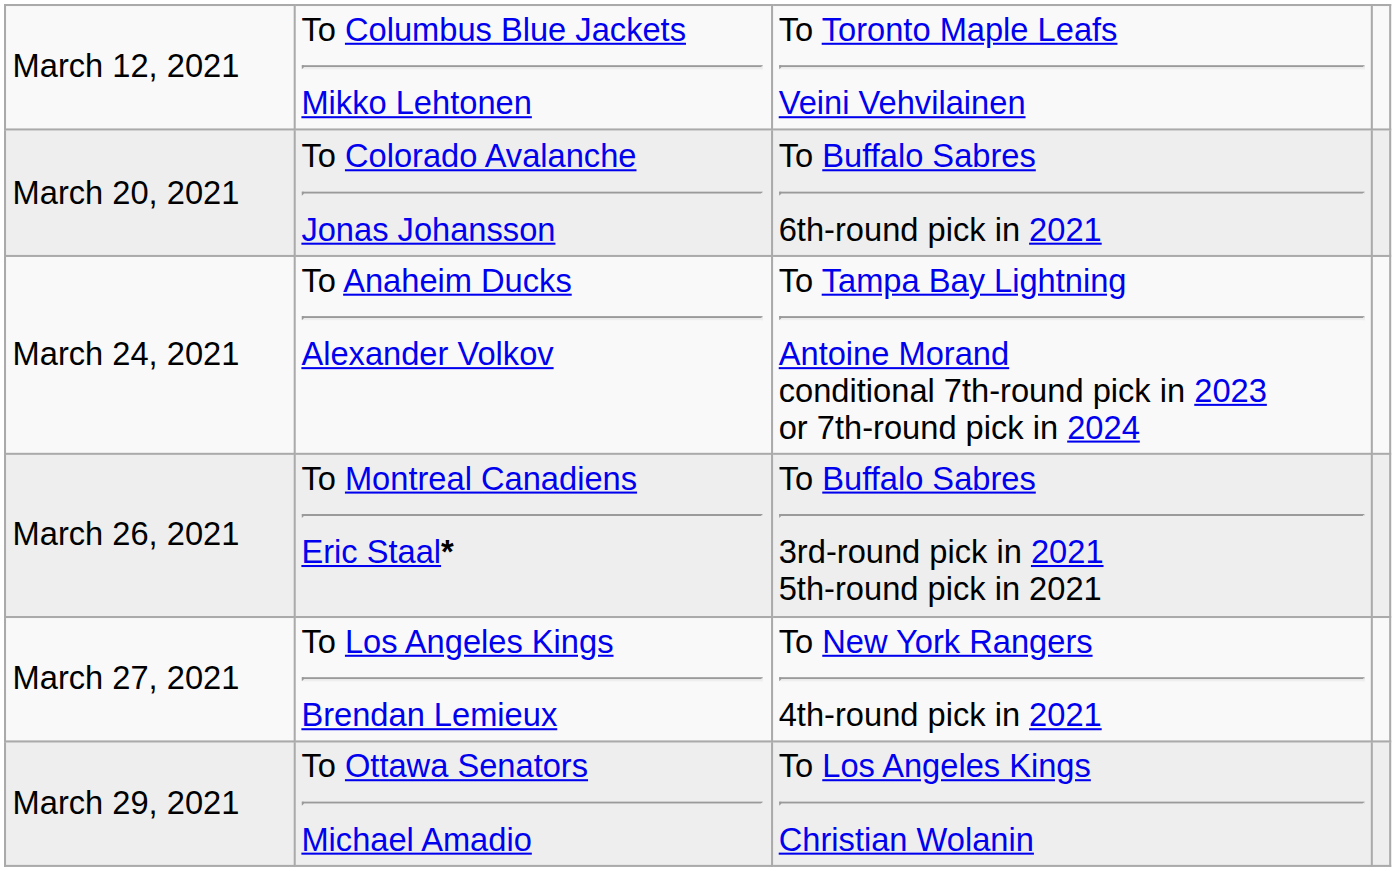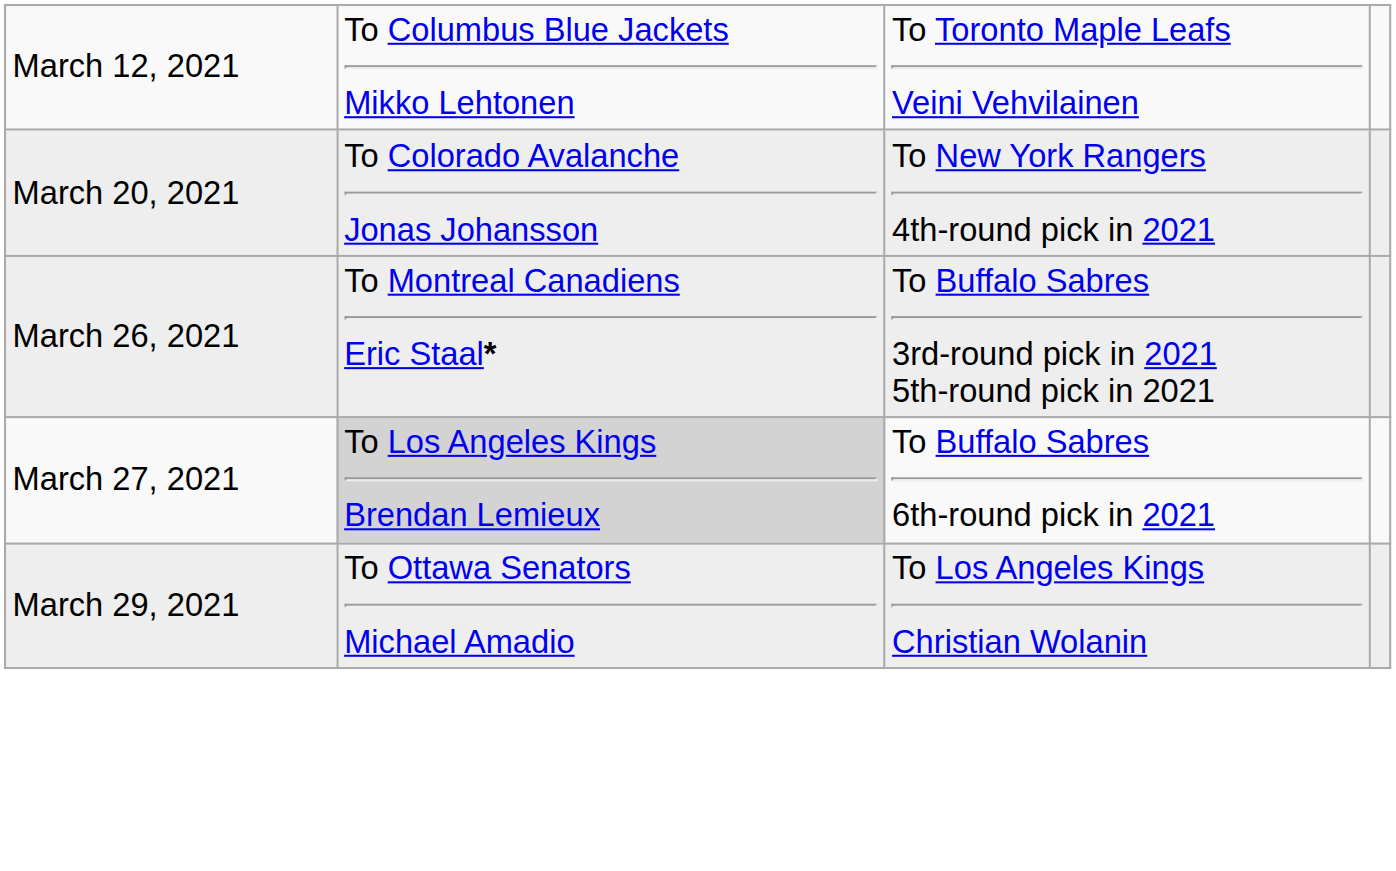March 20, 2021 | column 3: To Buffalo Sabres 6th-round pick in 2021 -> To New York Rangers 4th-round pick in 2021
- row: March 24, 2021 | To Anaheim Ducks Alexander Volkov | To Tampa Bay Lightning Antoine Morand conditional 7th-round pick in 2023 or 7th-round pick in 2024
March 27, 2021 | column 2: no background -> lightgrey background
March 27, 2021 | column 3: To New York Rangers 4th-round pick in 2021 -> To Buffalo Sabres 6th-round pick in 2021
